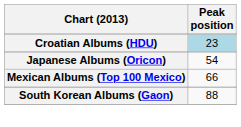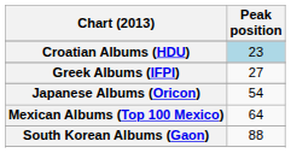+ row: Greek Albums (IFPI) | 27
Mexican Albums (Top 100 Mexico) | Peak position: 66 -> 64
